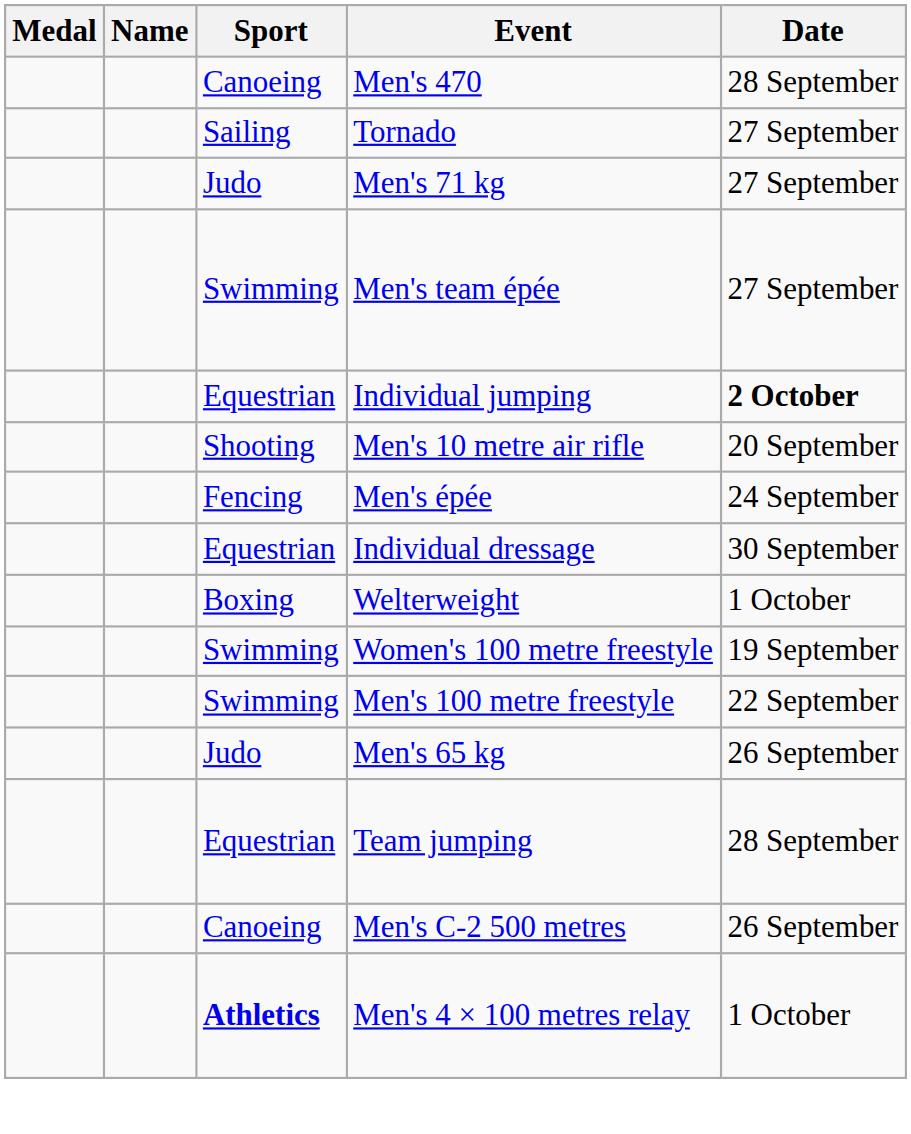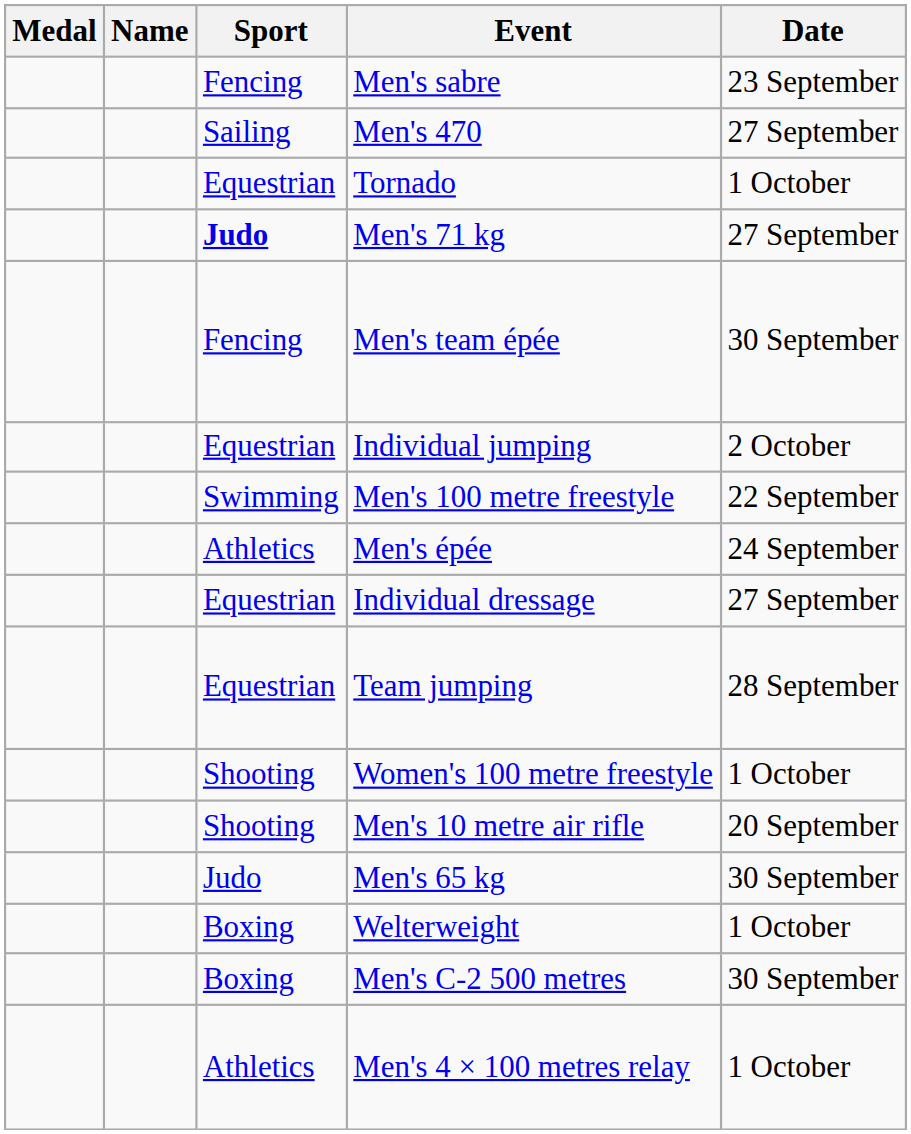+ row: Fencing | Men's sabre | 23 September
Men's 470 | Sport: Canoeing -> Sailing
Men's 470 | Date: 28 September -> 27 September
Tornado | Sport: Sailing -> Equestrian
Tornado | Date: 27 September -> 1 October
Men's 71 kg | Sport: normal -> bold
Men's team épée | Sport: Swimming -> Fencing
Men's team épée | Date: 27 September -> 30 September
Individual jumping | Date: bold -> normal
rows swapped: Men's 10 metre air rifle <-> Men's 100 metre freestyle
Men's épée | Sport: Fencing -> Athletics
Individual dressage | Date: 30 September -> 27 September
rows swapped: Welterweight <-> Team jumping
Women's 100 metre freestyle | Sport: Swimming -> Shooting
Women's 100 metre freestyle | Date: 19 September -> 1 October
Men's 65 kg | Date: 26 September -> 30 September
Men's C-2 500 metres | Sport: Canoeing -> Boxing
Men's C-2 500 metres | Date: 26 September -> 30 September
Men's 4 × 100 metres relay | Sport: bold -> normal
